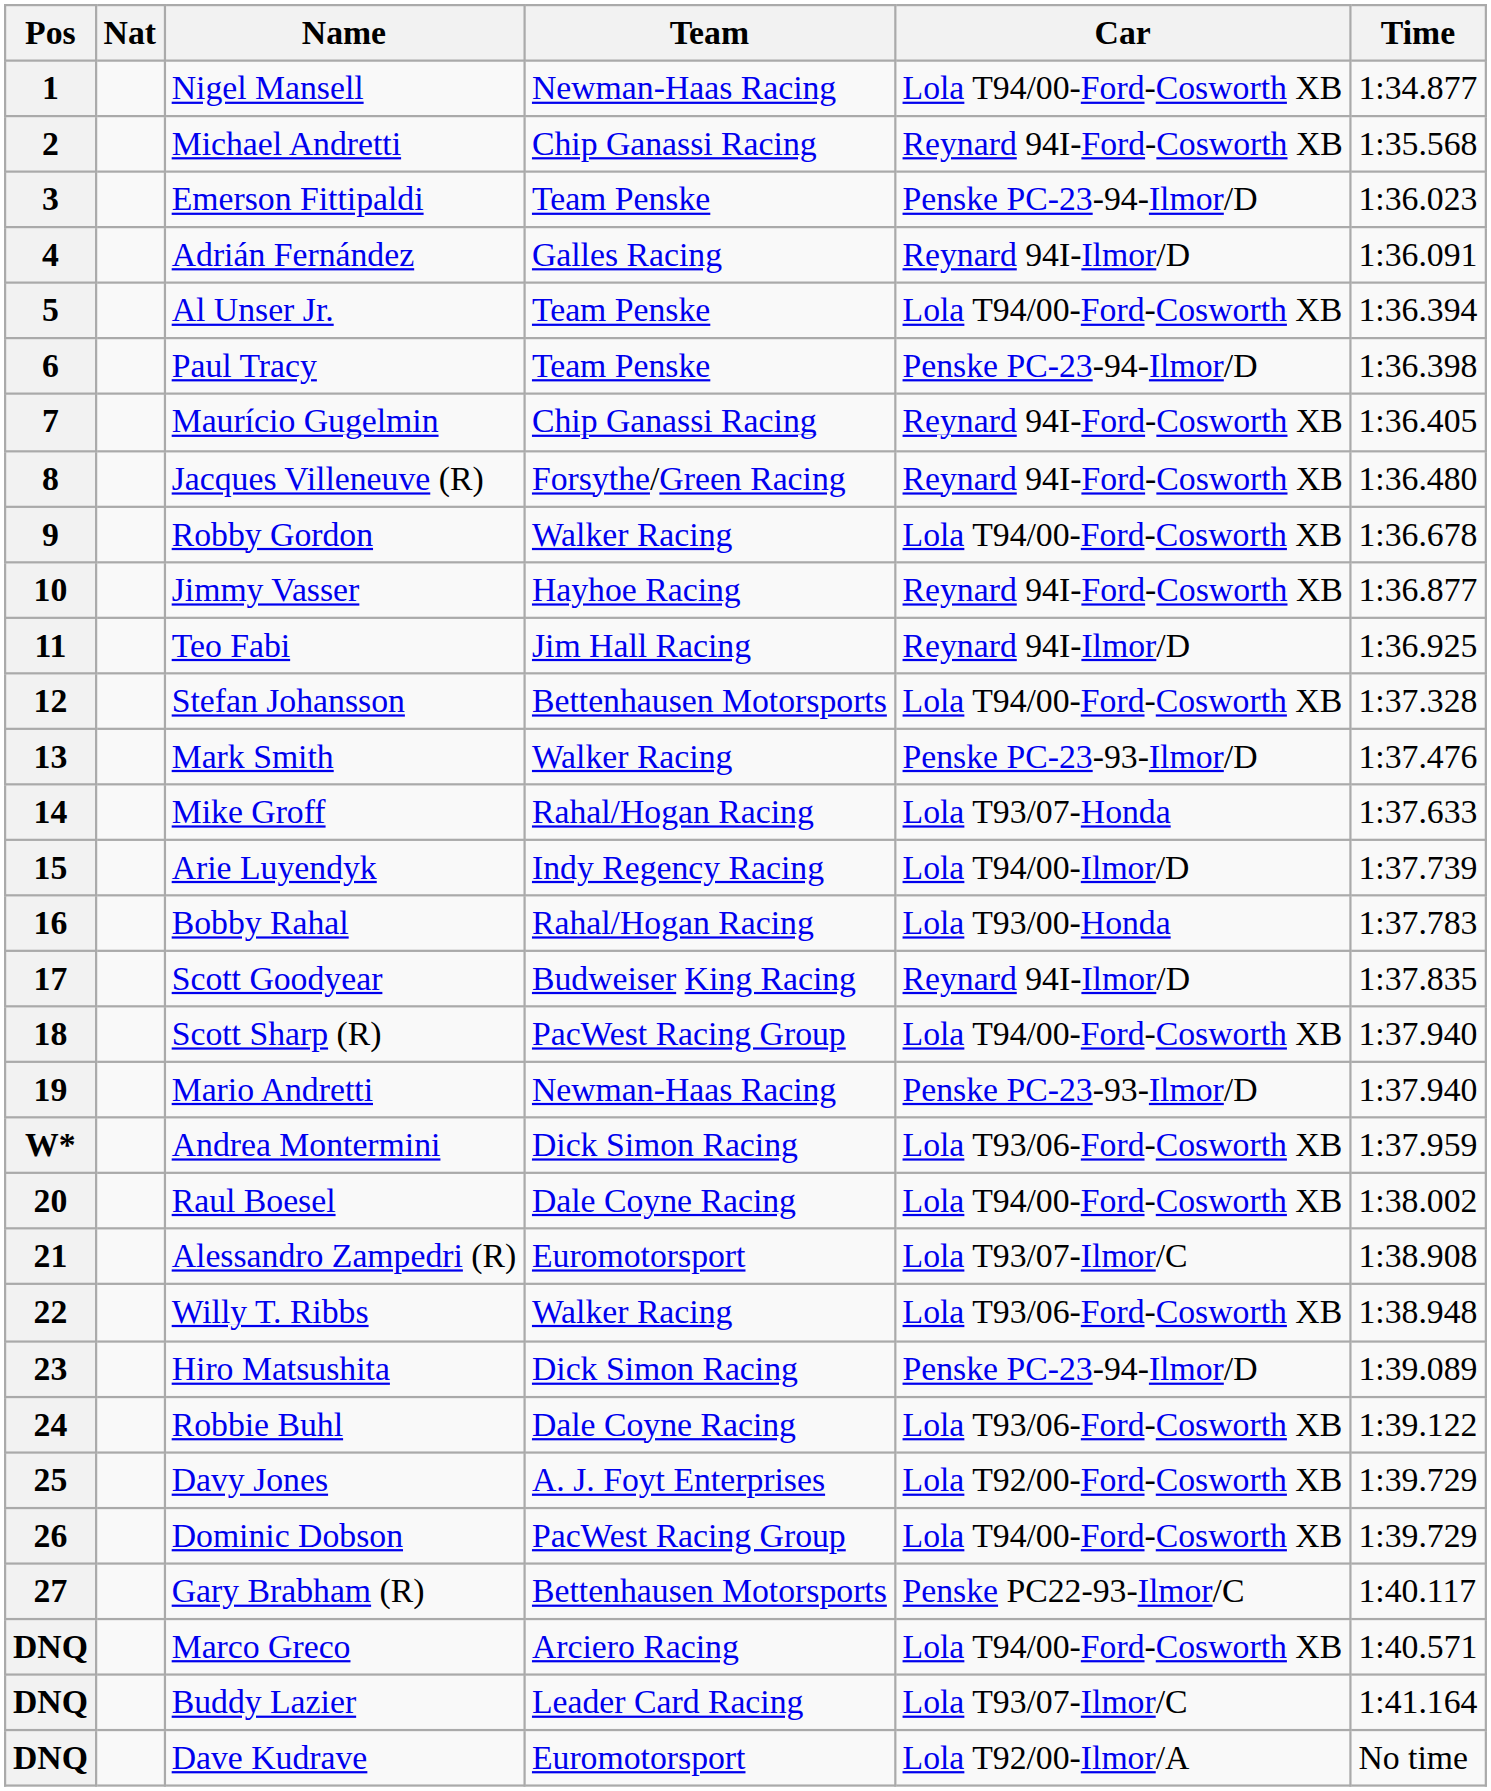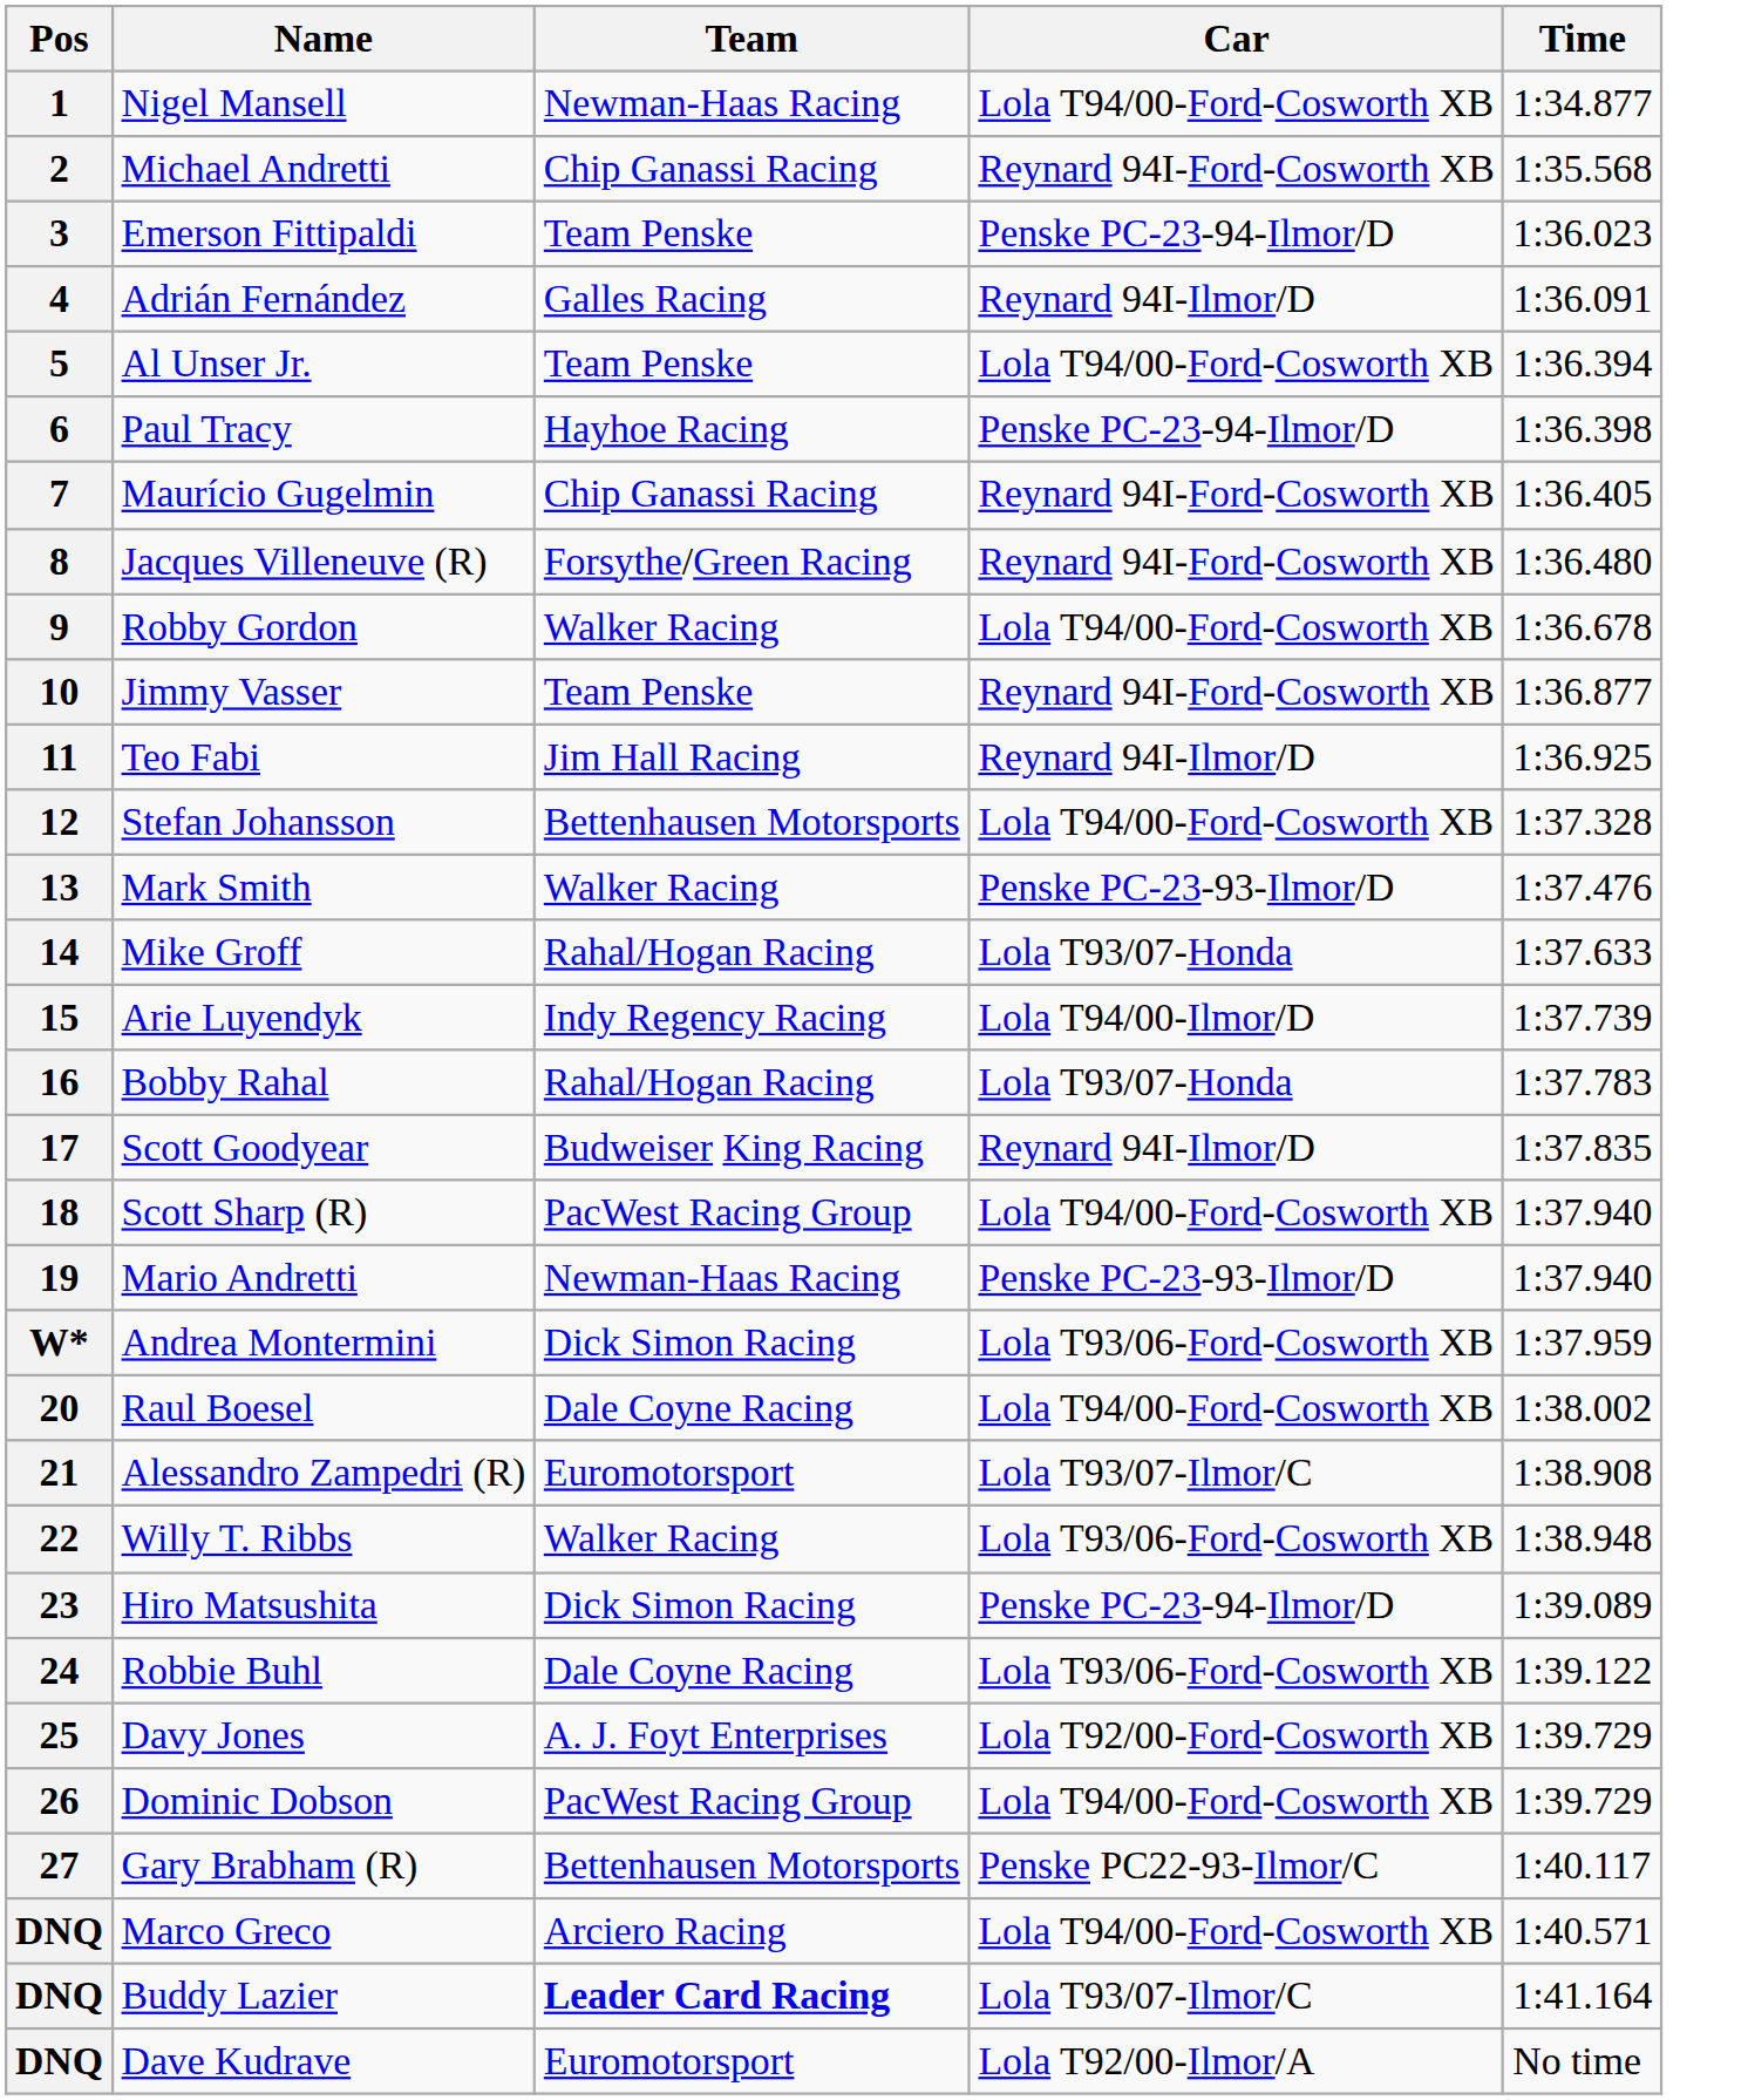- column: Nat
6 | Team: Team Penske -> Hayhoe Racing
10 | Team: Hayhoe Racing -> Team Penske
16 | Car: Lola T93/00-Honda -> Lola T93/07-Honda
DNQ / Buddy Lazier | Team: normal -> bold
